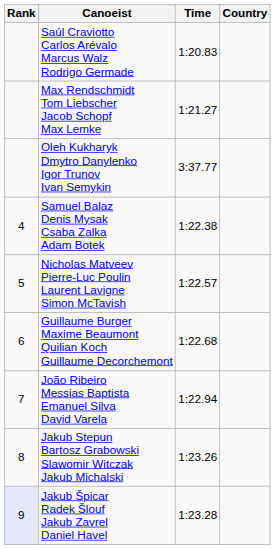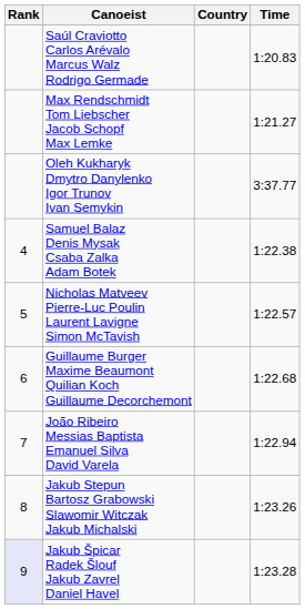columns swapped: Country <-> Time
